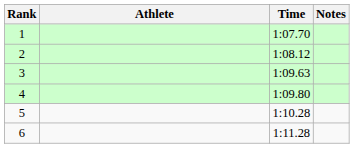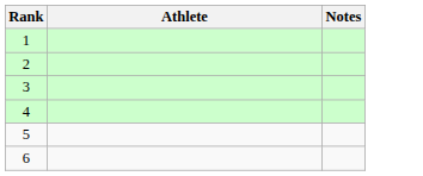- column: Time | 1:07.70 | 1:08.12 | 1:09.63 | 1:09.80 | 1:10.28 | 1:11.28
